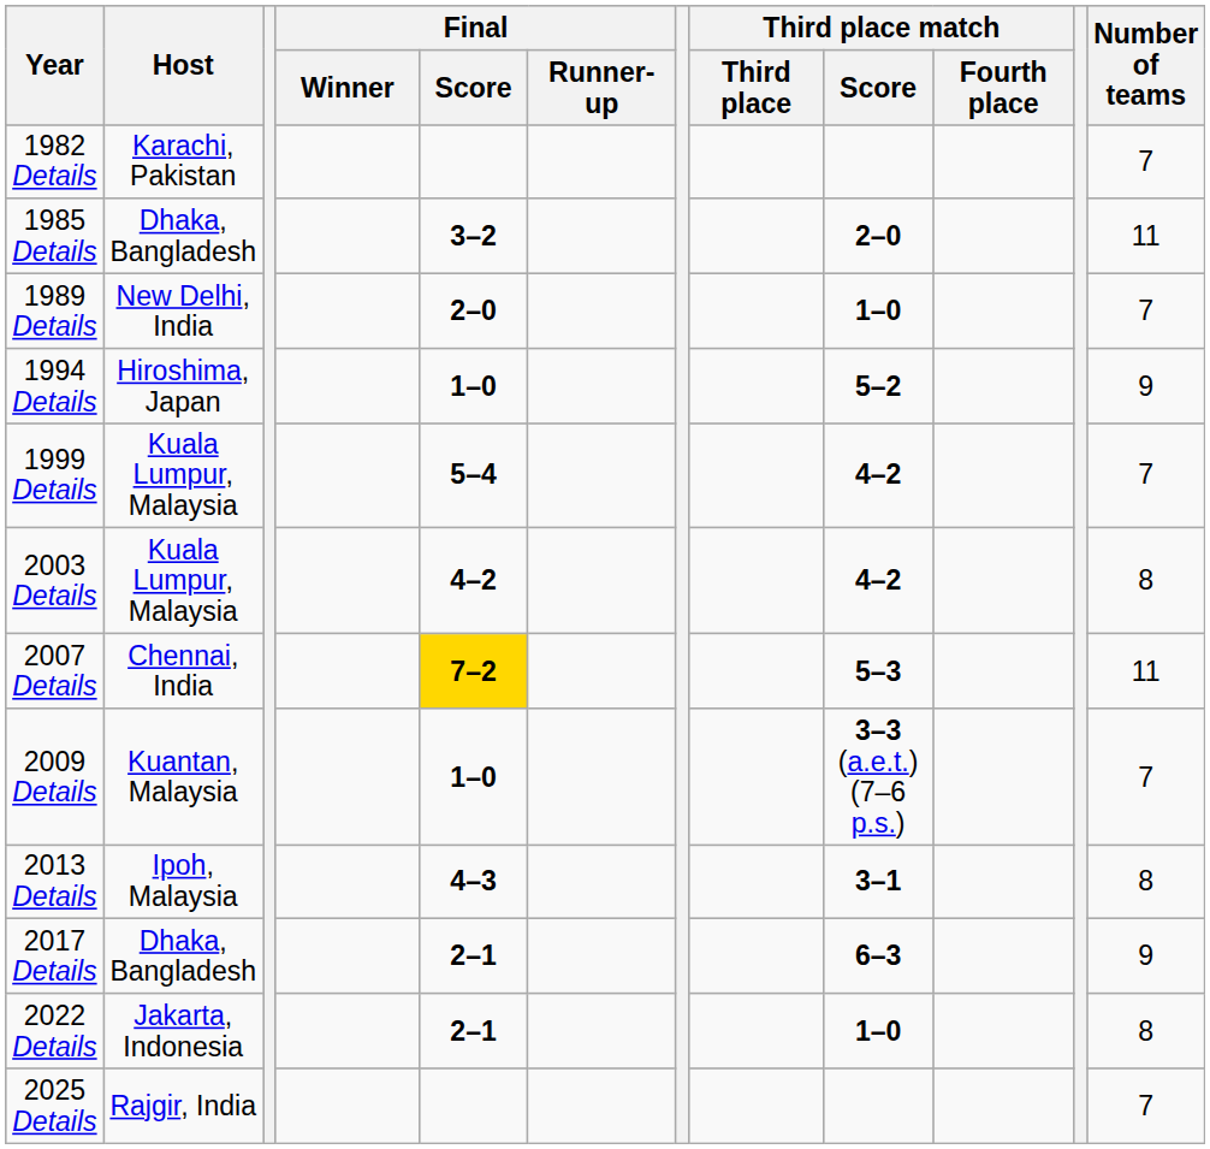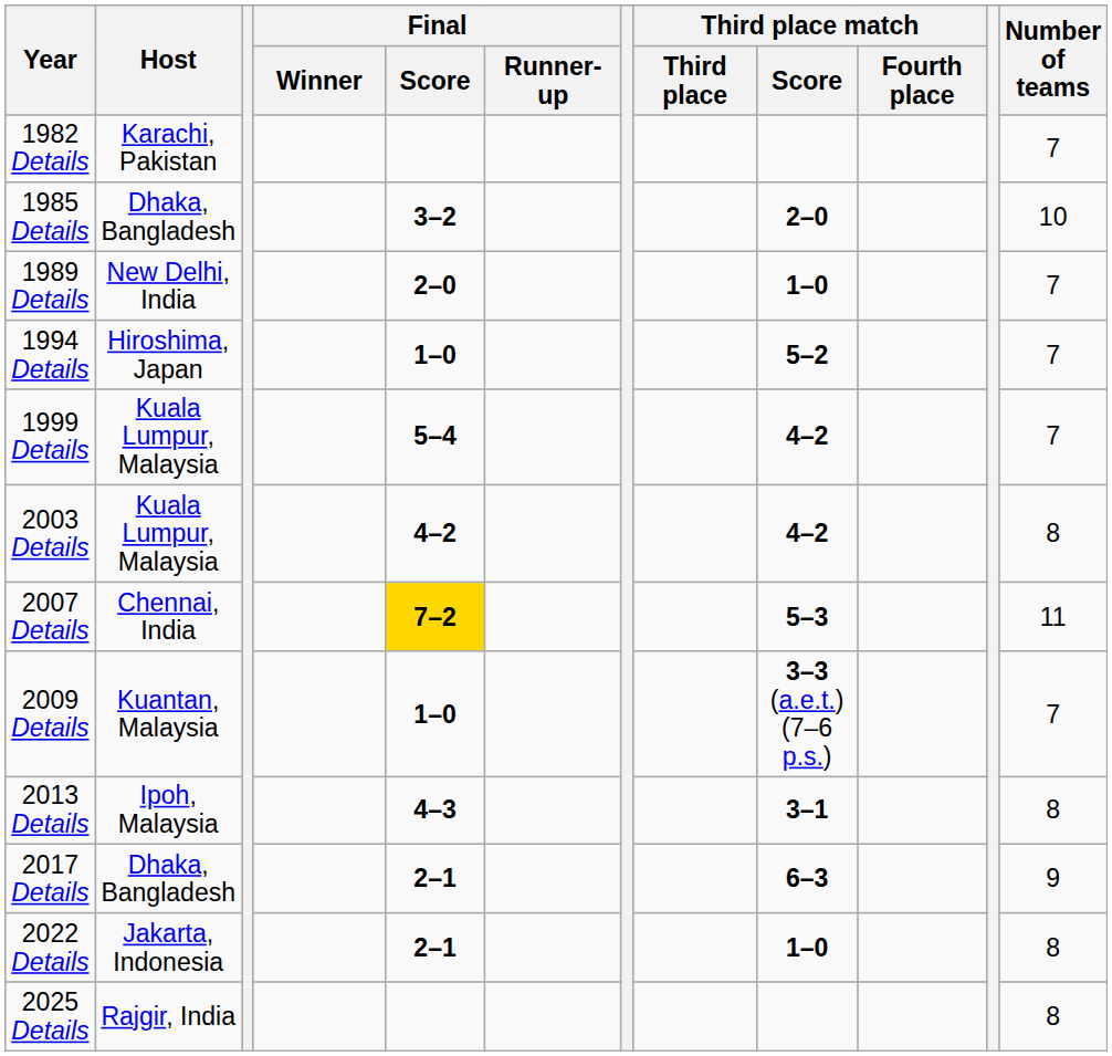1985 Details | Number of teams: 11 -> 10
1994 Details | Number of teams: 9 -> 7
2025 Details | Number of teams: 7 -> 8
